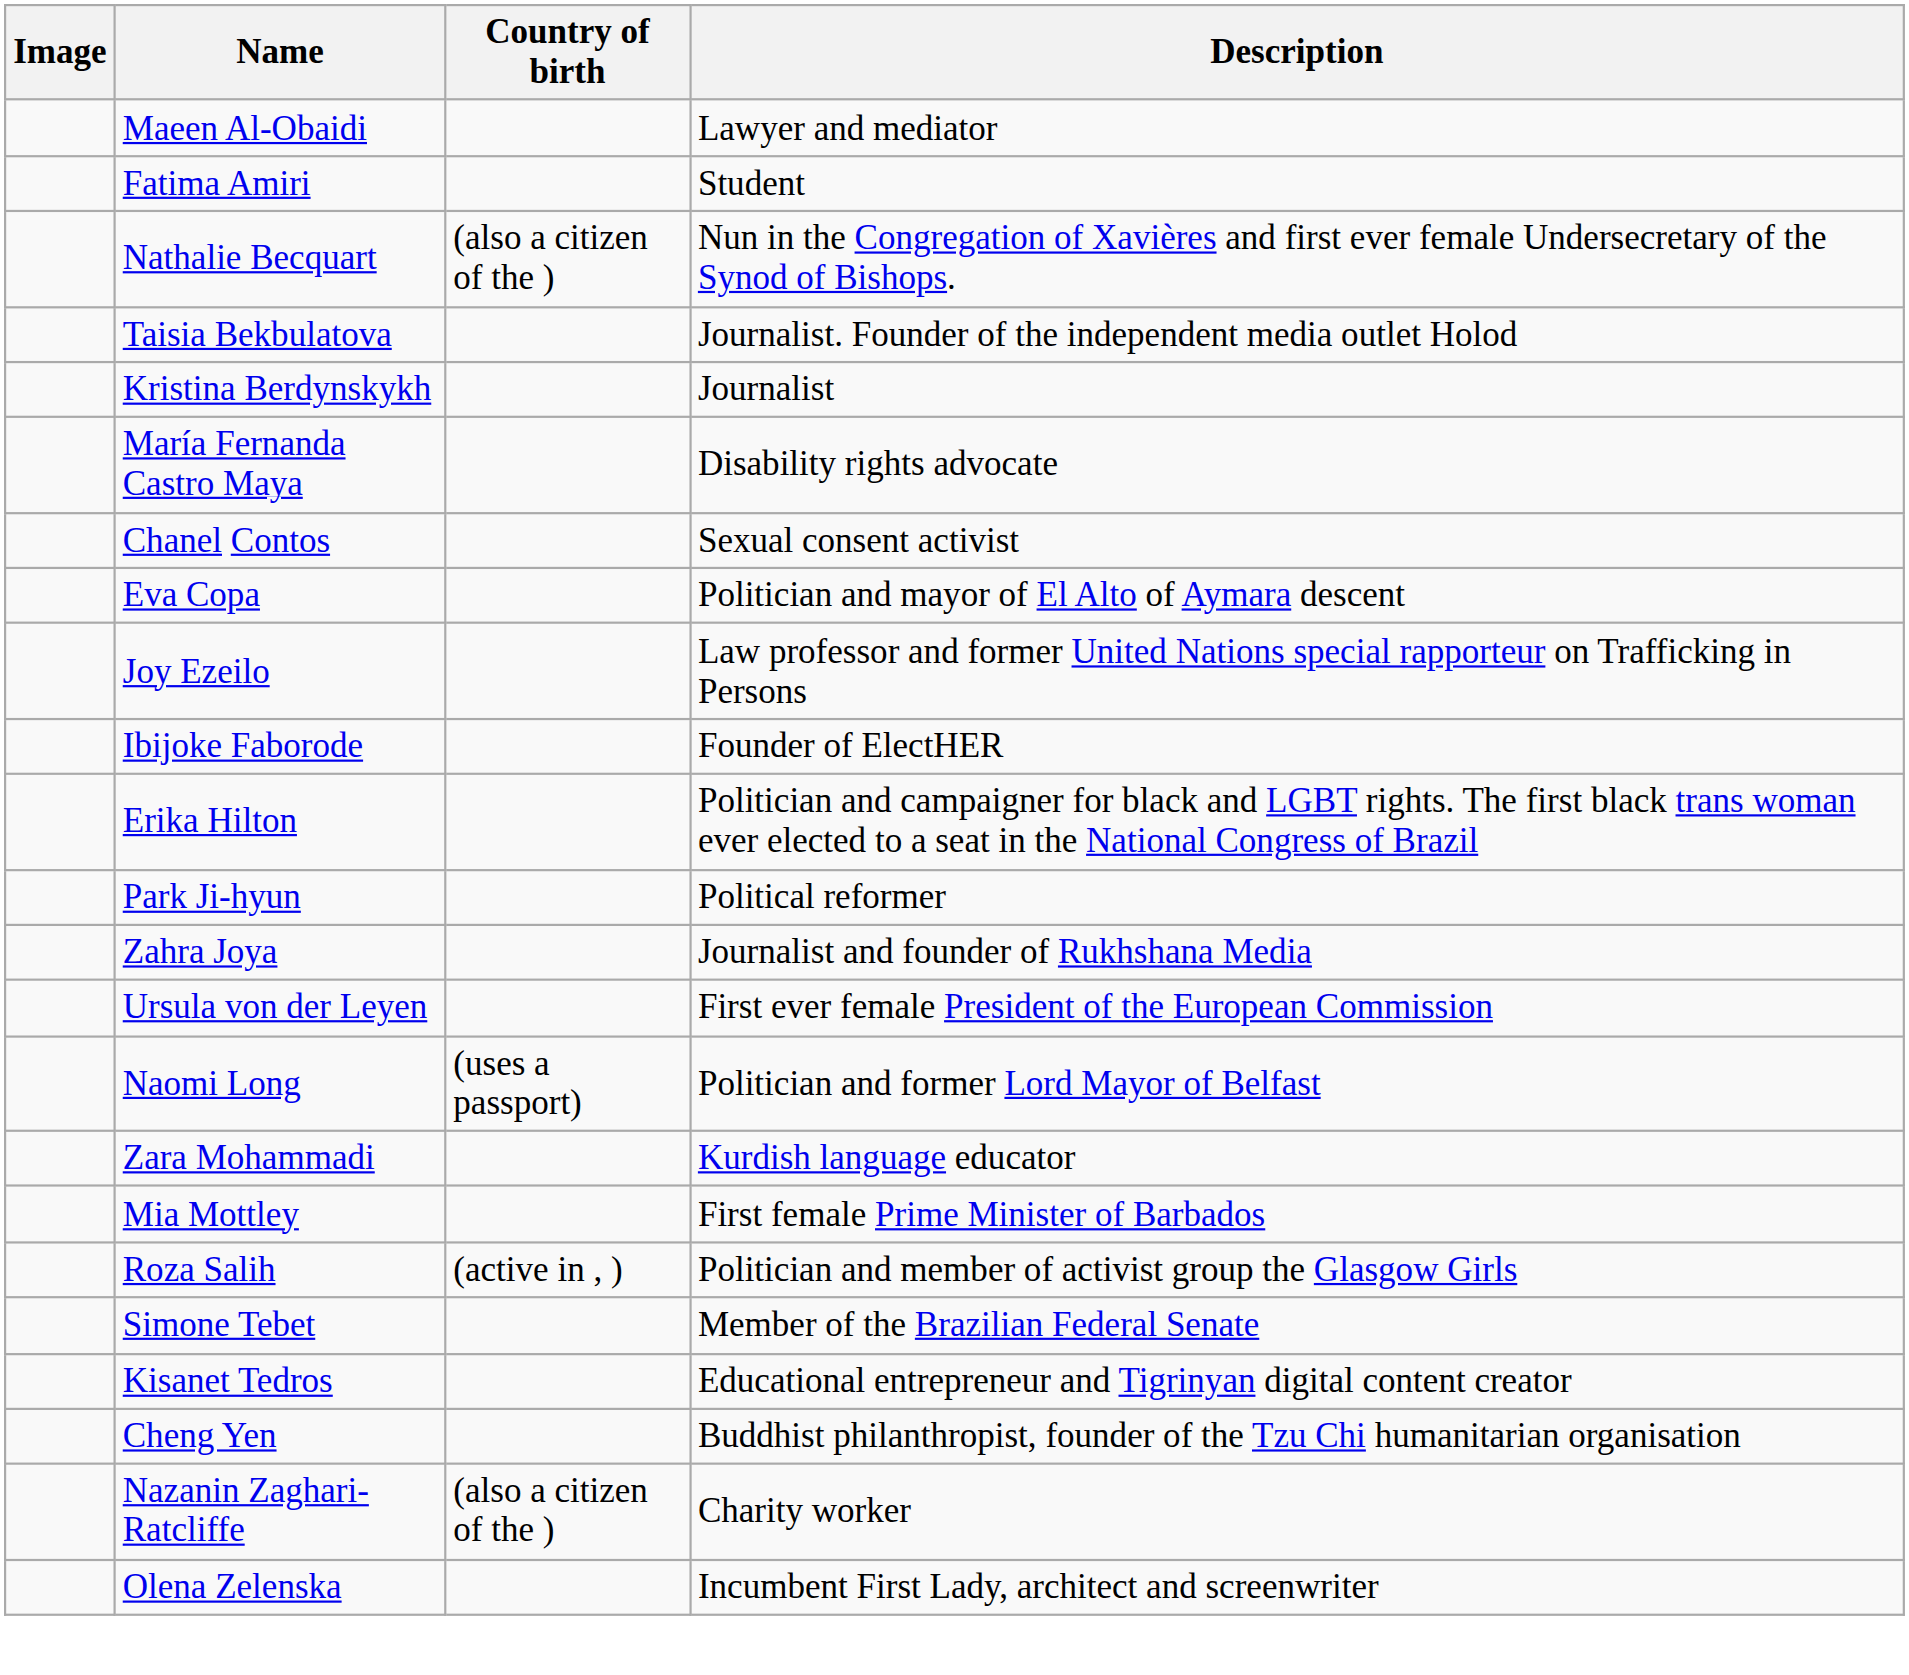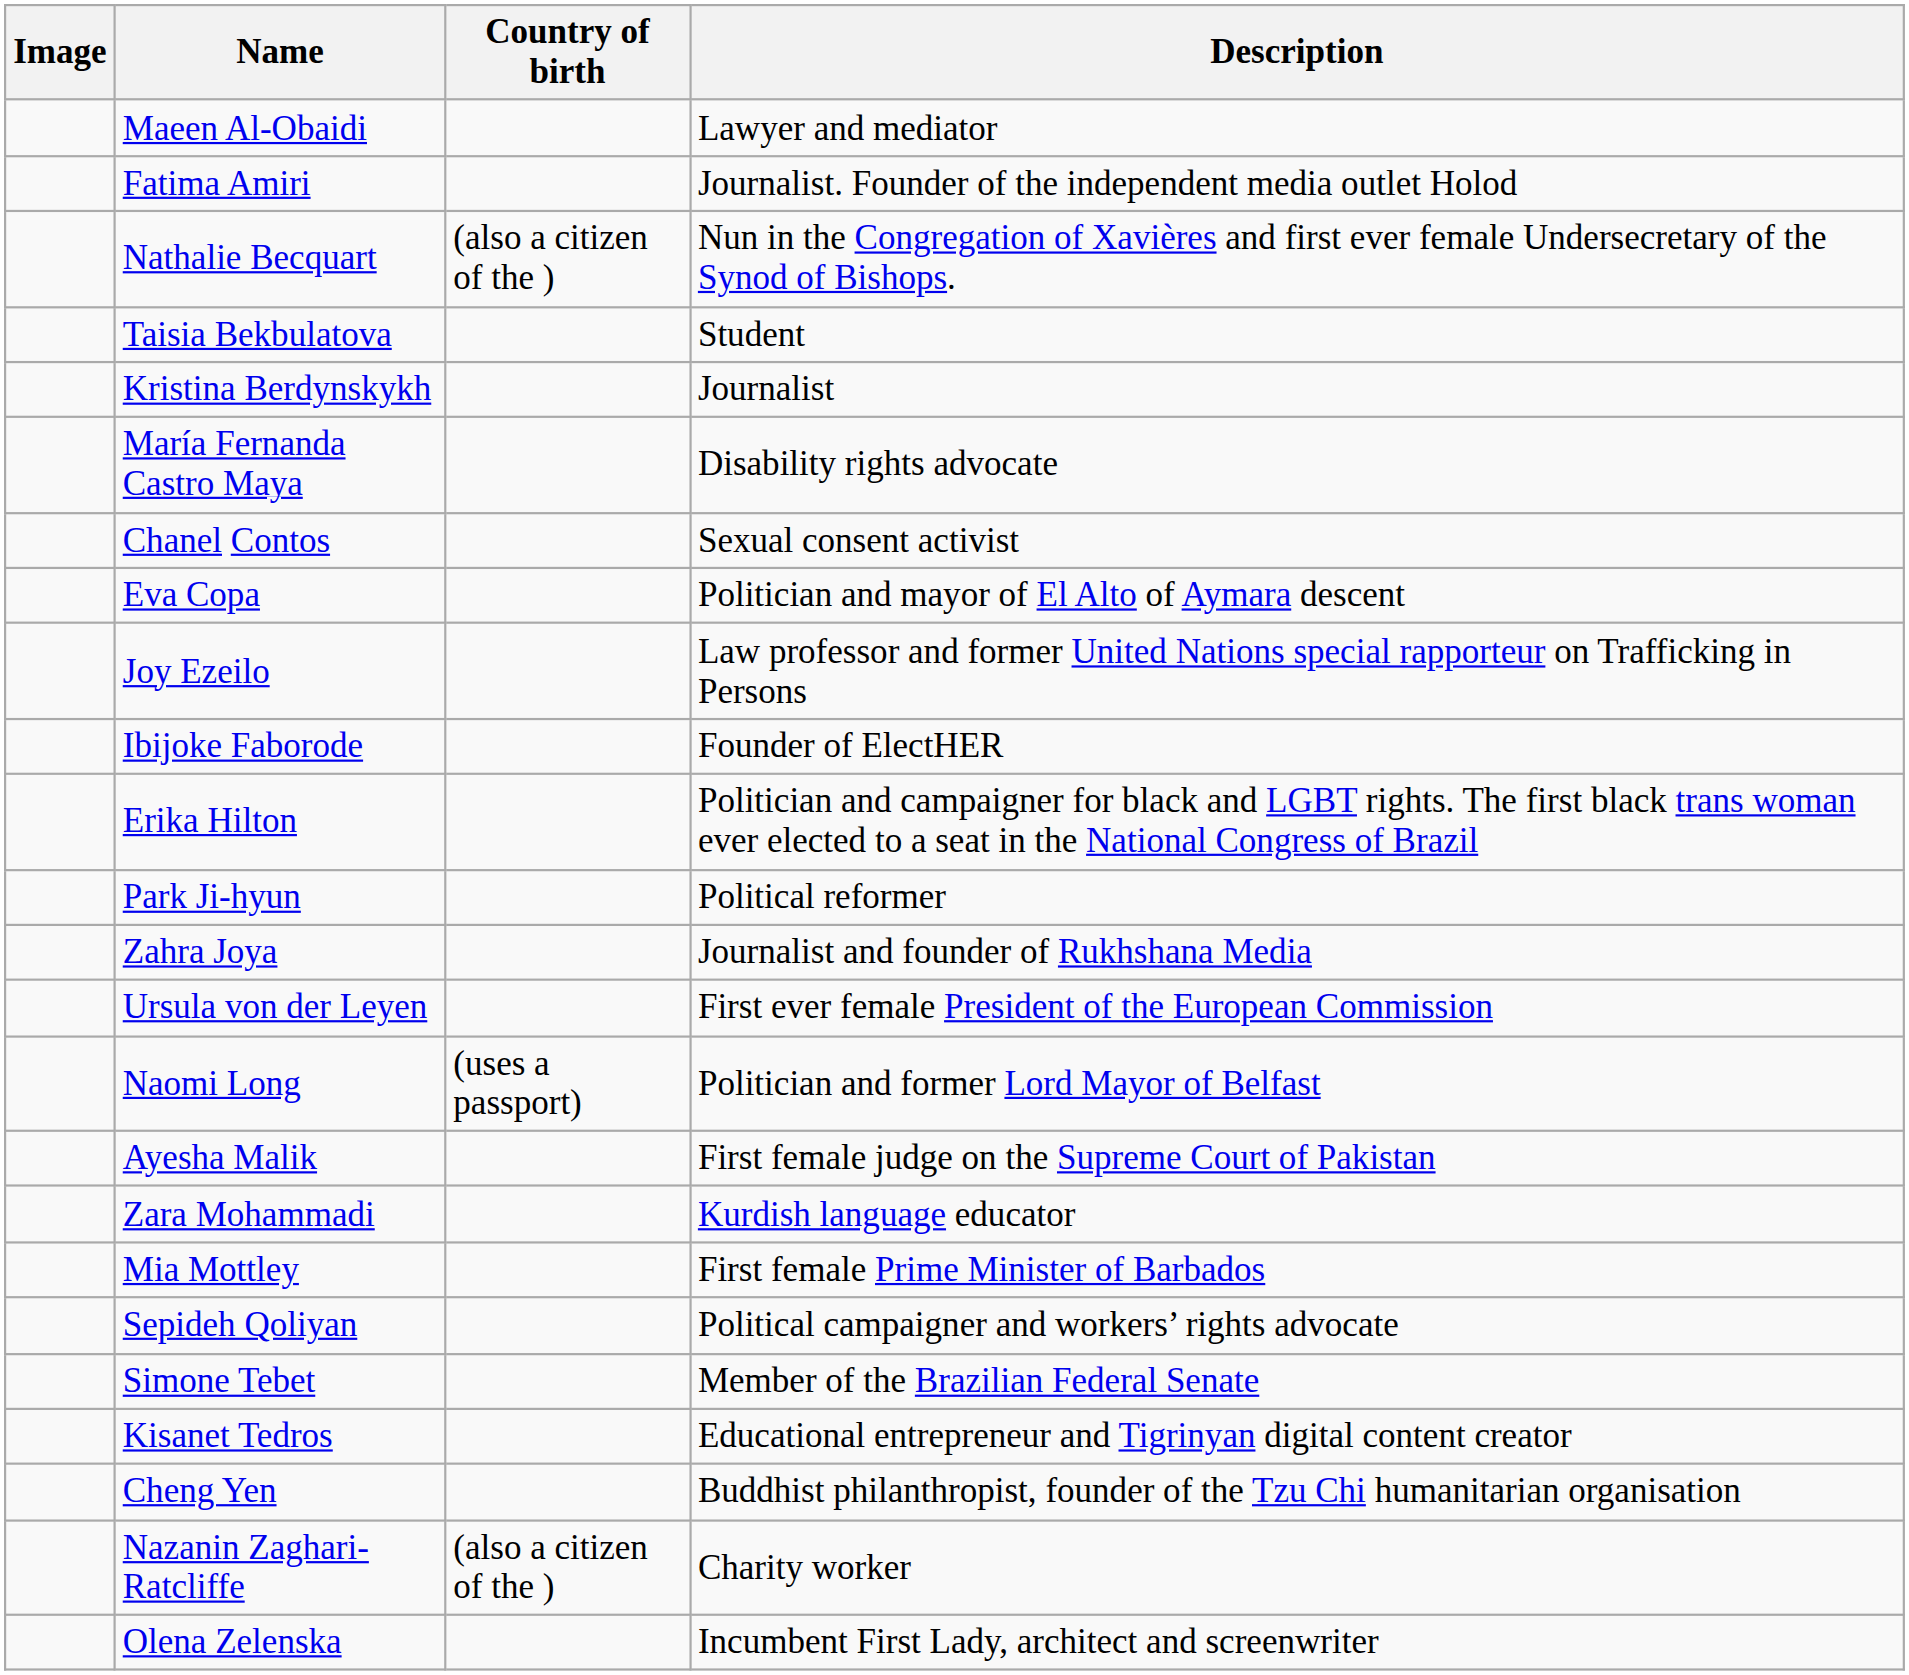Fatima Amiri | Description: Student -> Journalist. Founder of the independent media outlet Holod
Taisia Bekbulatova | Description: Journalist. Founder of the independent media outlet Holod -> Student
+ row: Ayesha Malik | First female judge on the Supreme Court of Pakistan
+ row: Sepideh Qoliyan | Political campaigner and workers’ rights advocate
- row: Roza Salih | (active in , ) | Politician and member of activist group the Glasgow Girls
